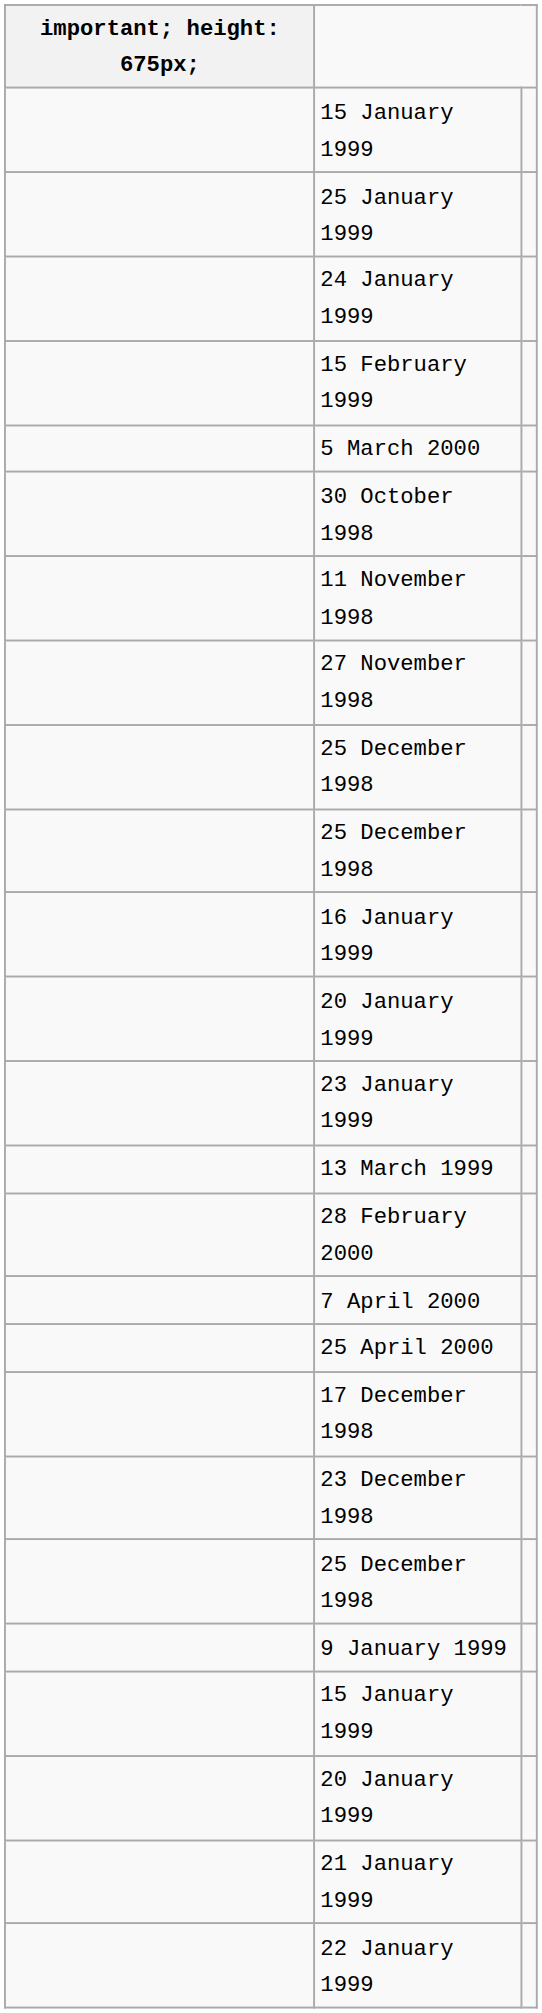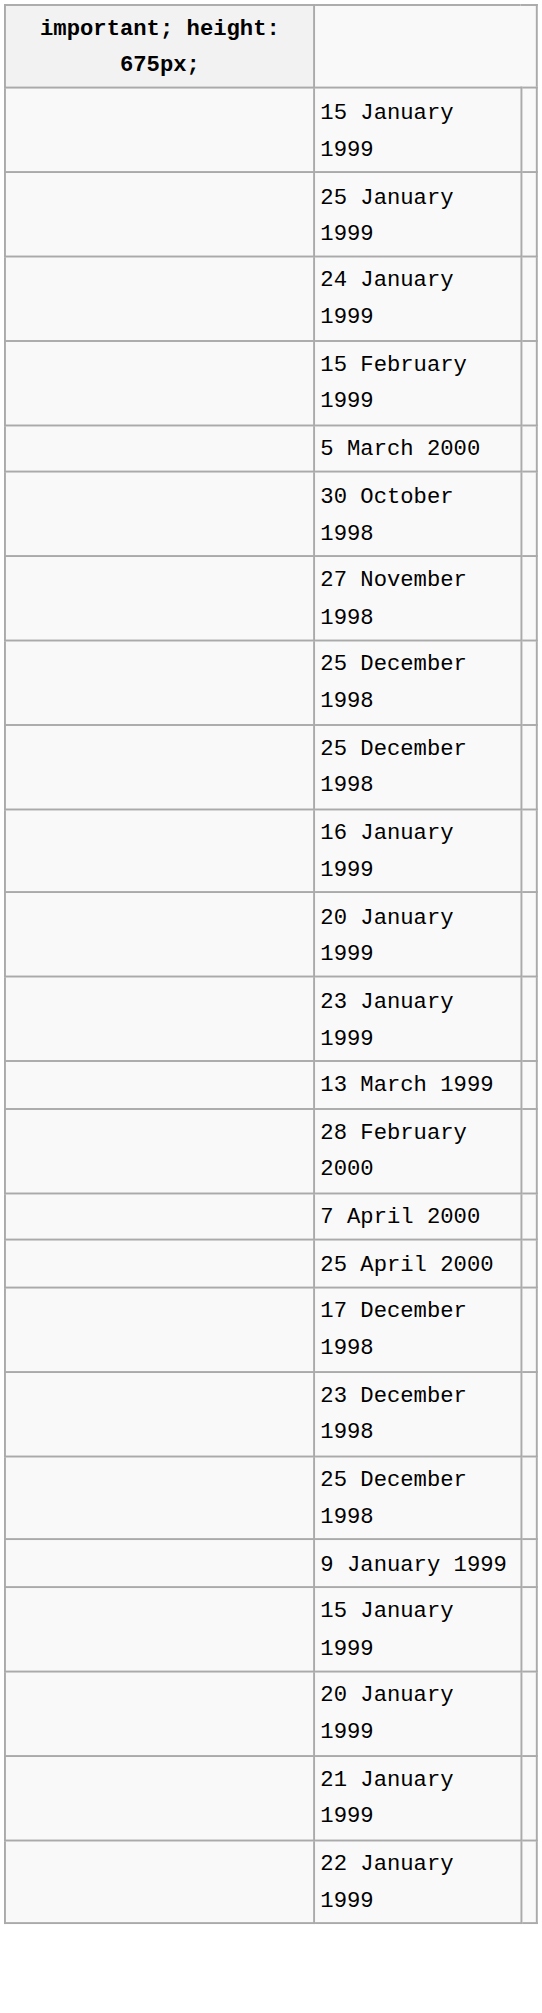- row: 11 November 1998
